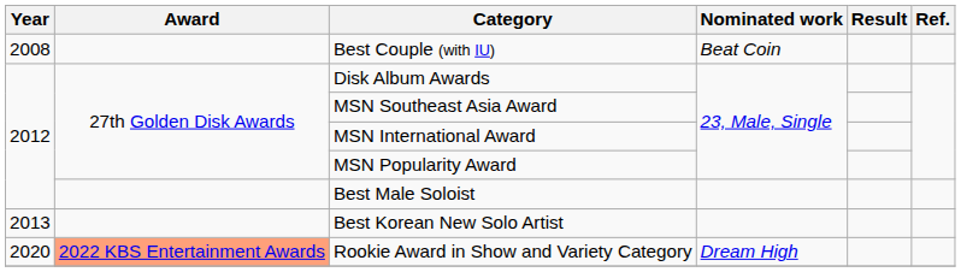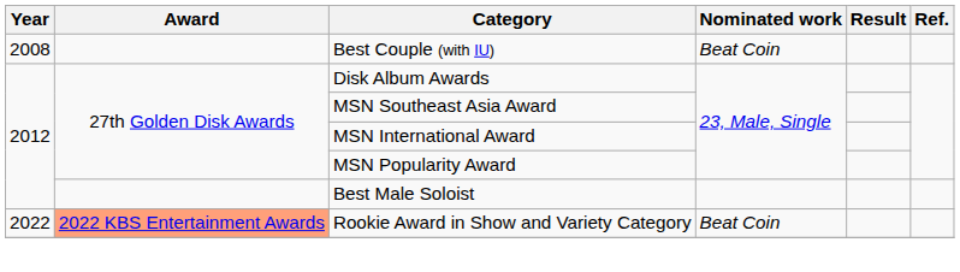- row: 2013 | Best Korean New Solo Artist
Rookie Award in Show and Variety Category | Year: 2020 -> 2022
Rookie Award in Show and Variety Category | Nominated work: Dream High -> Beat Coin
